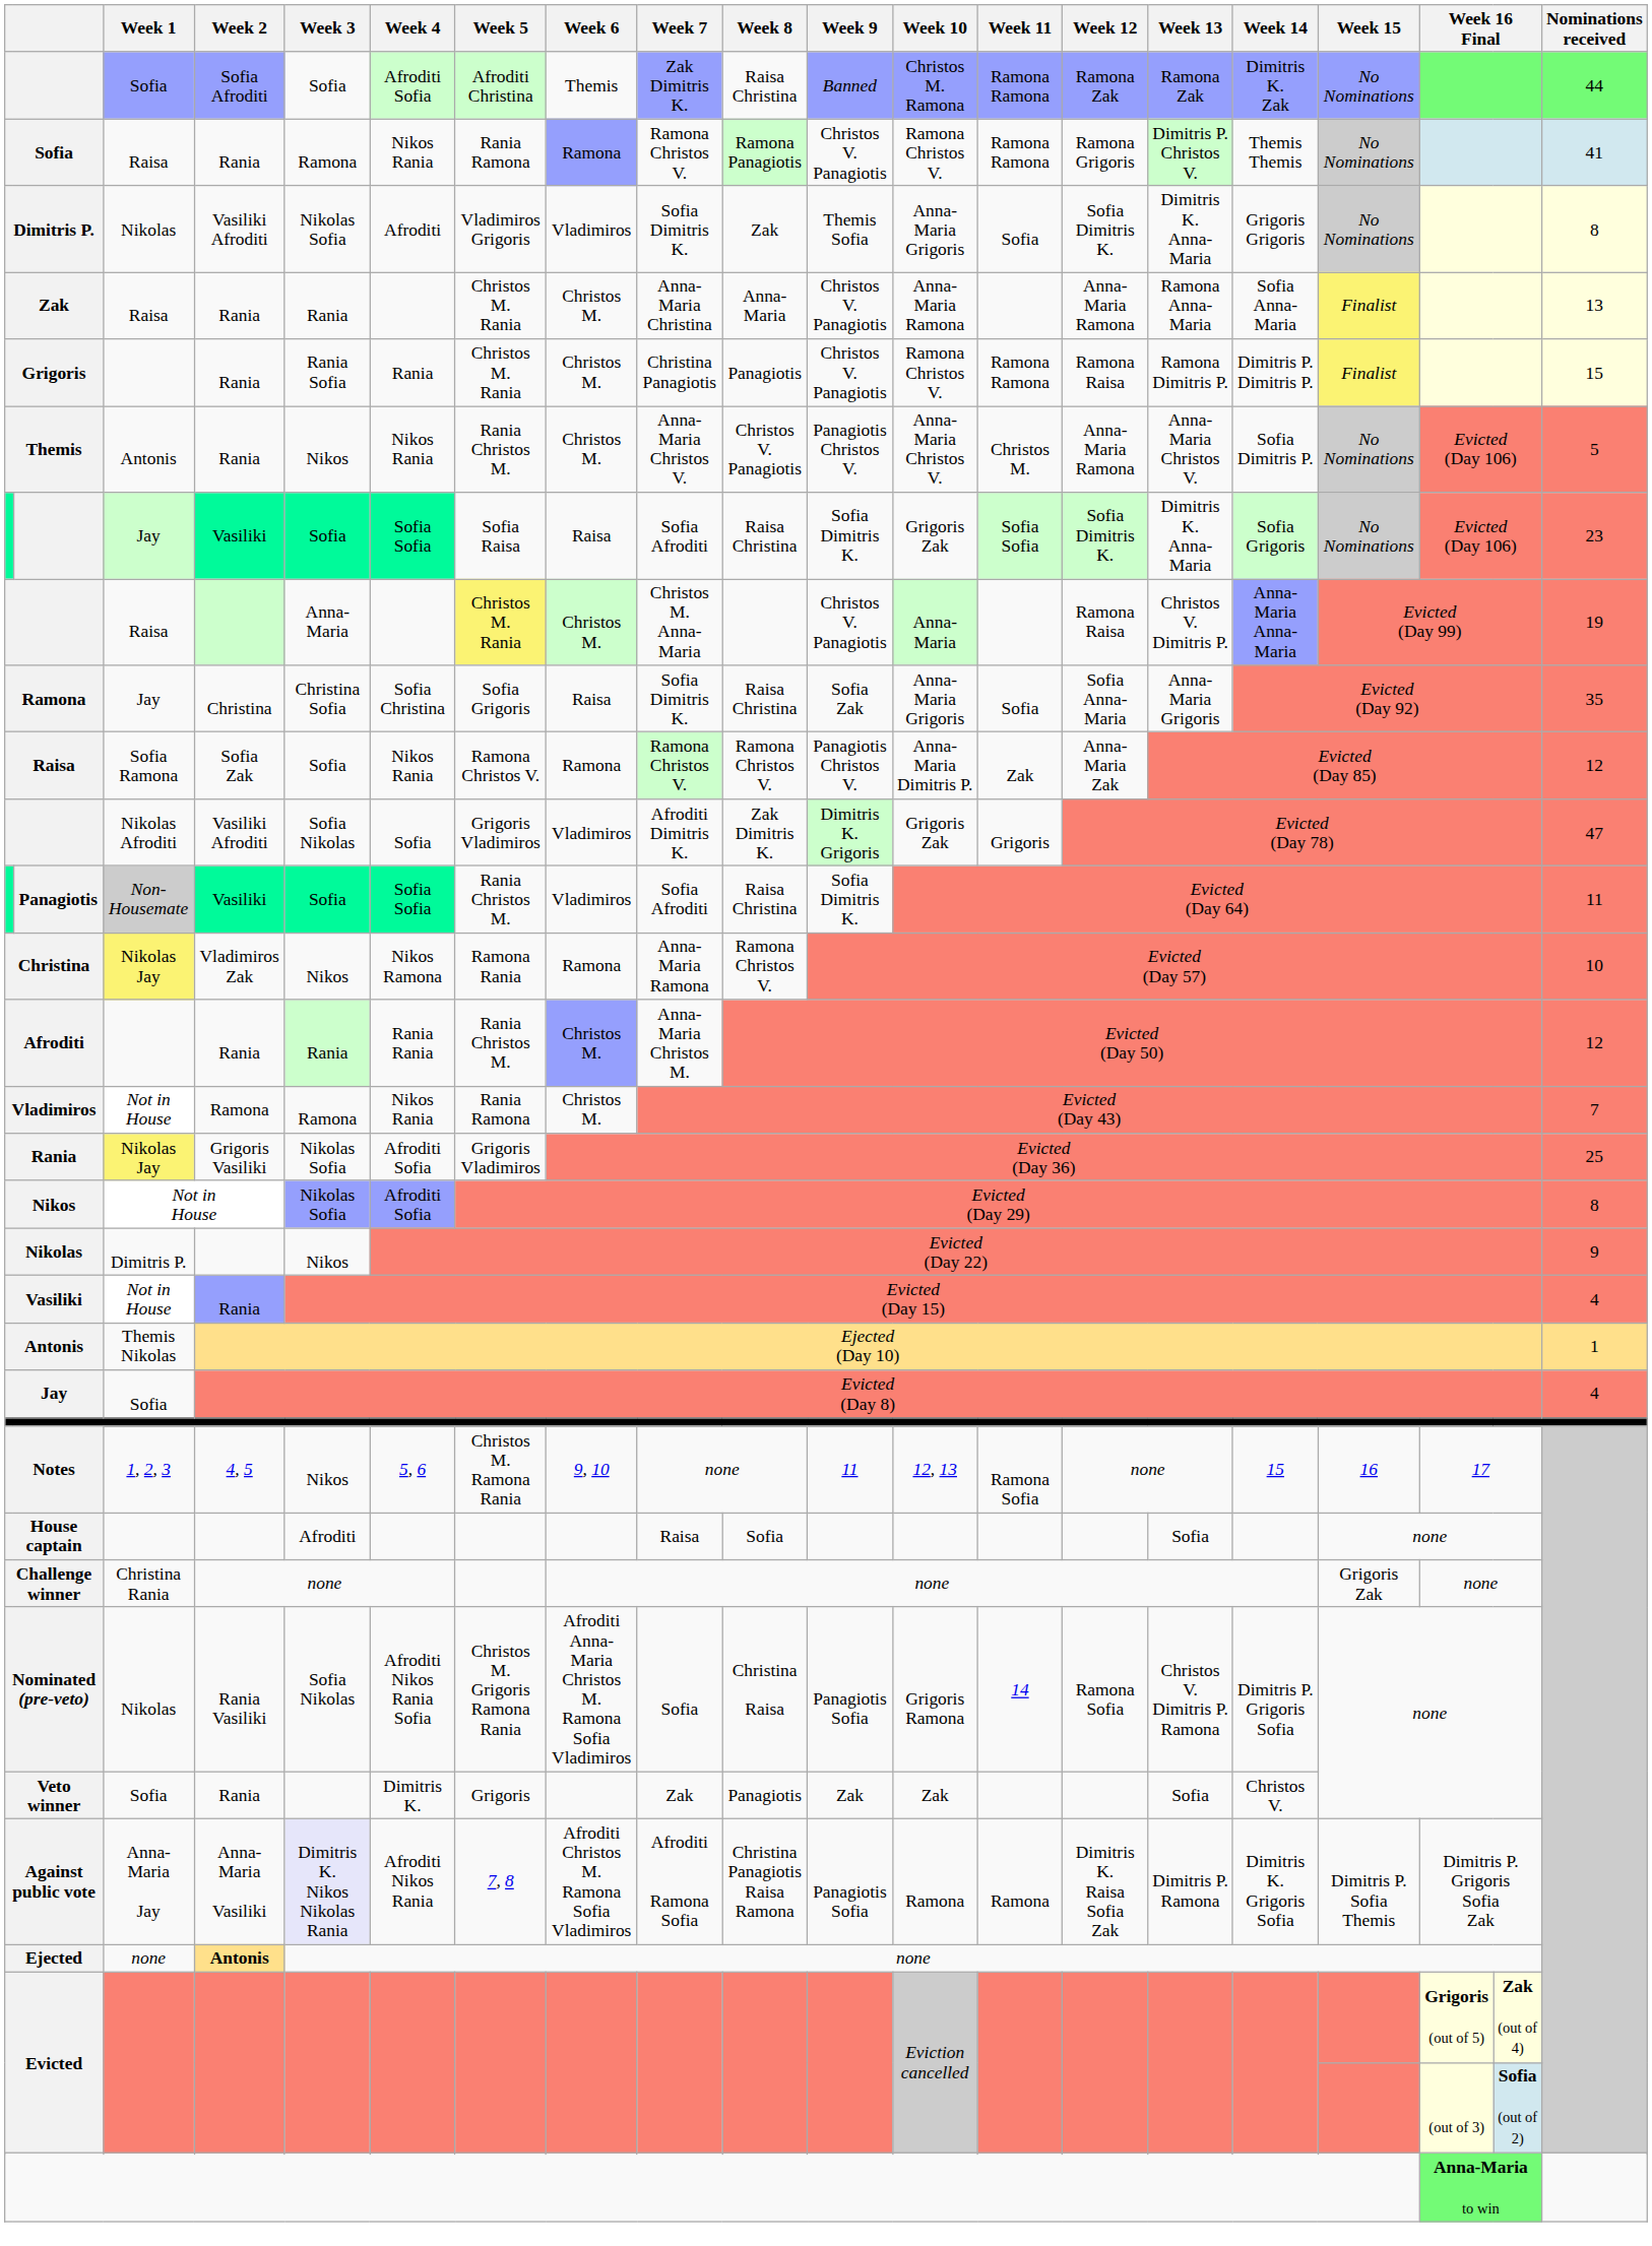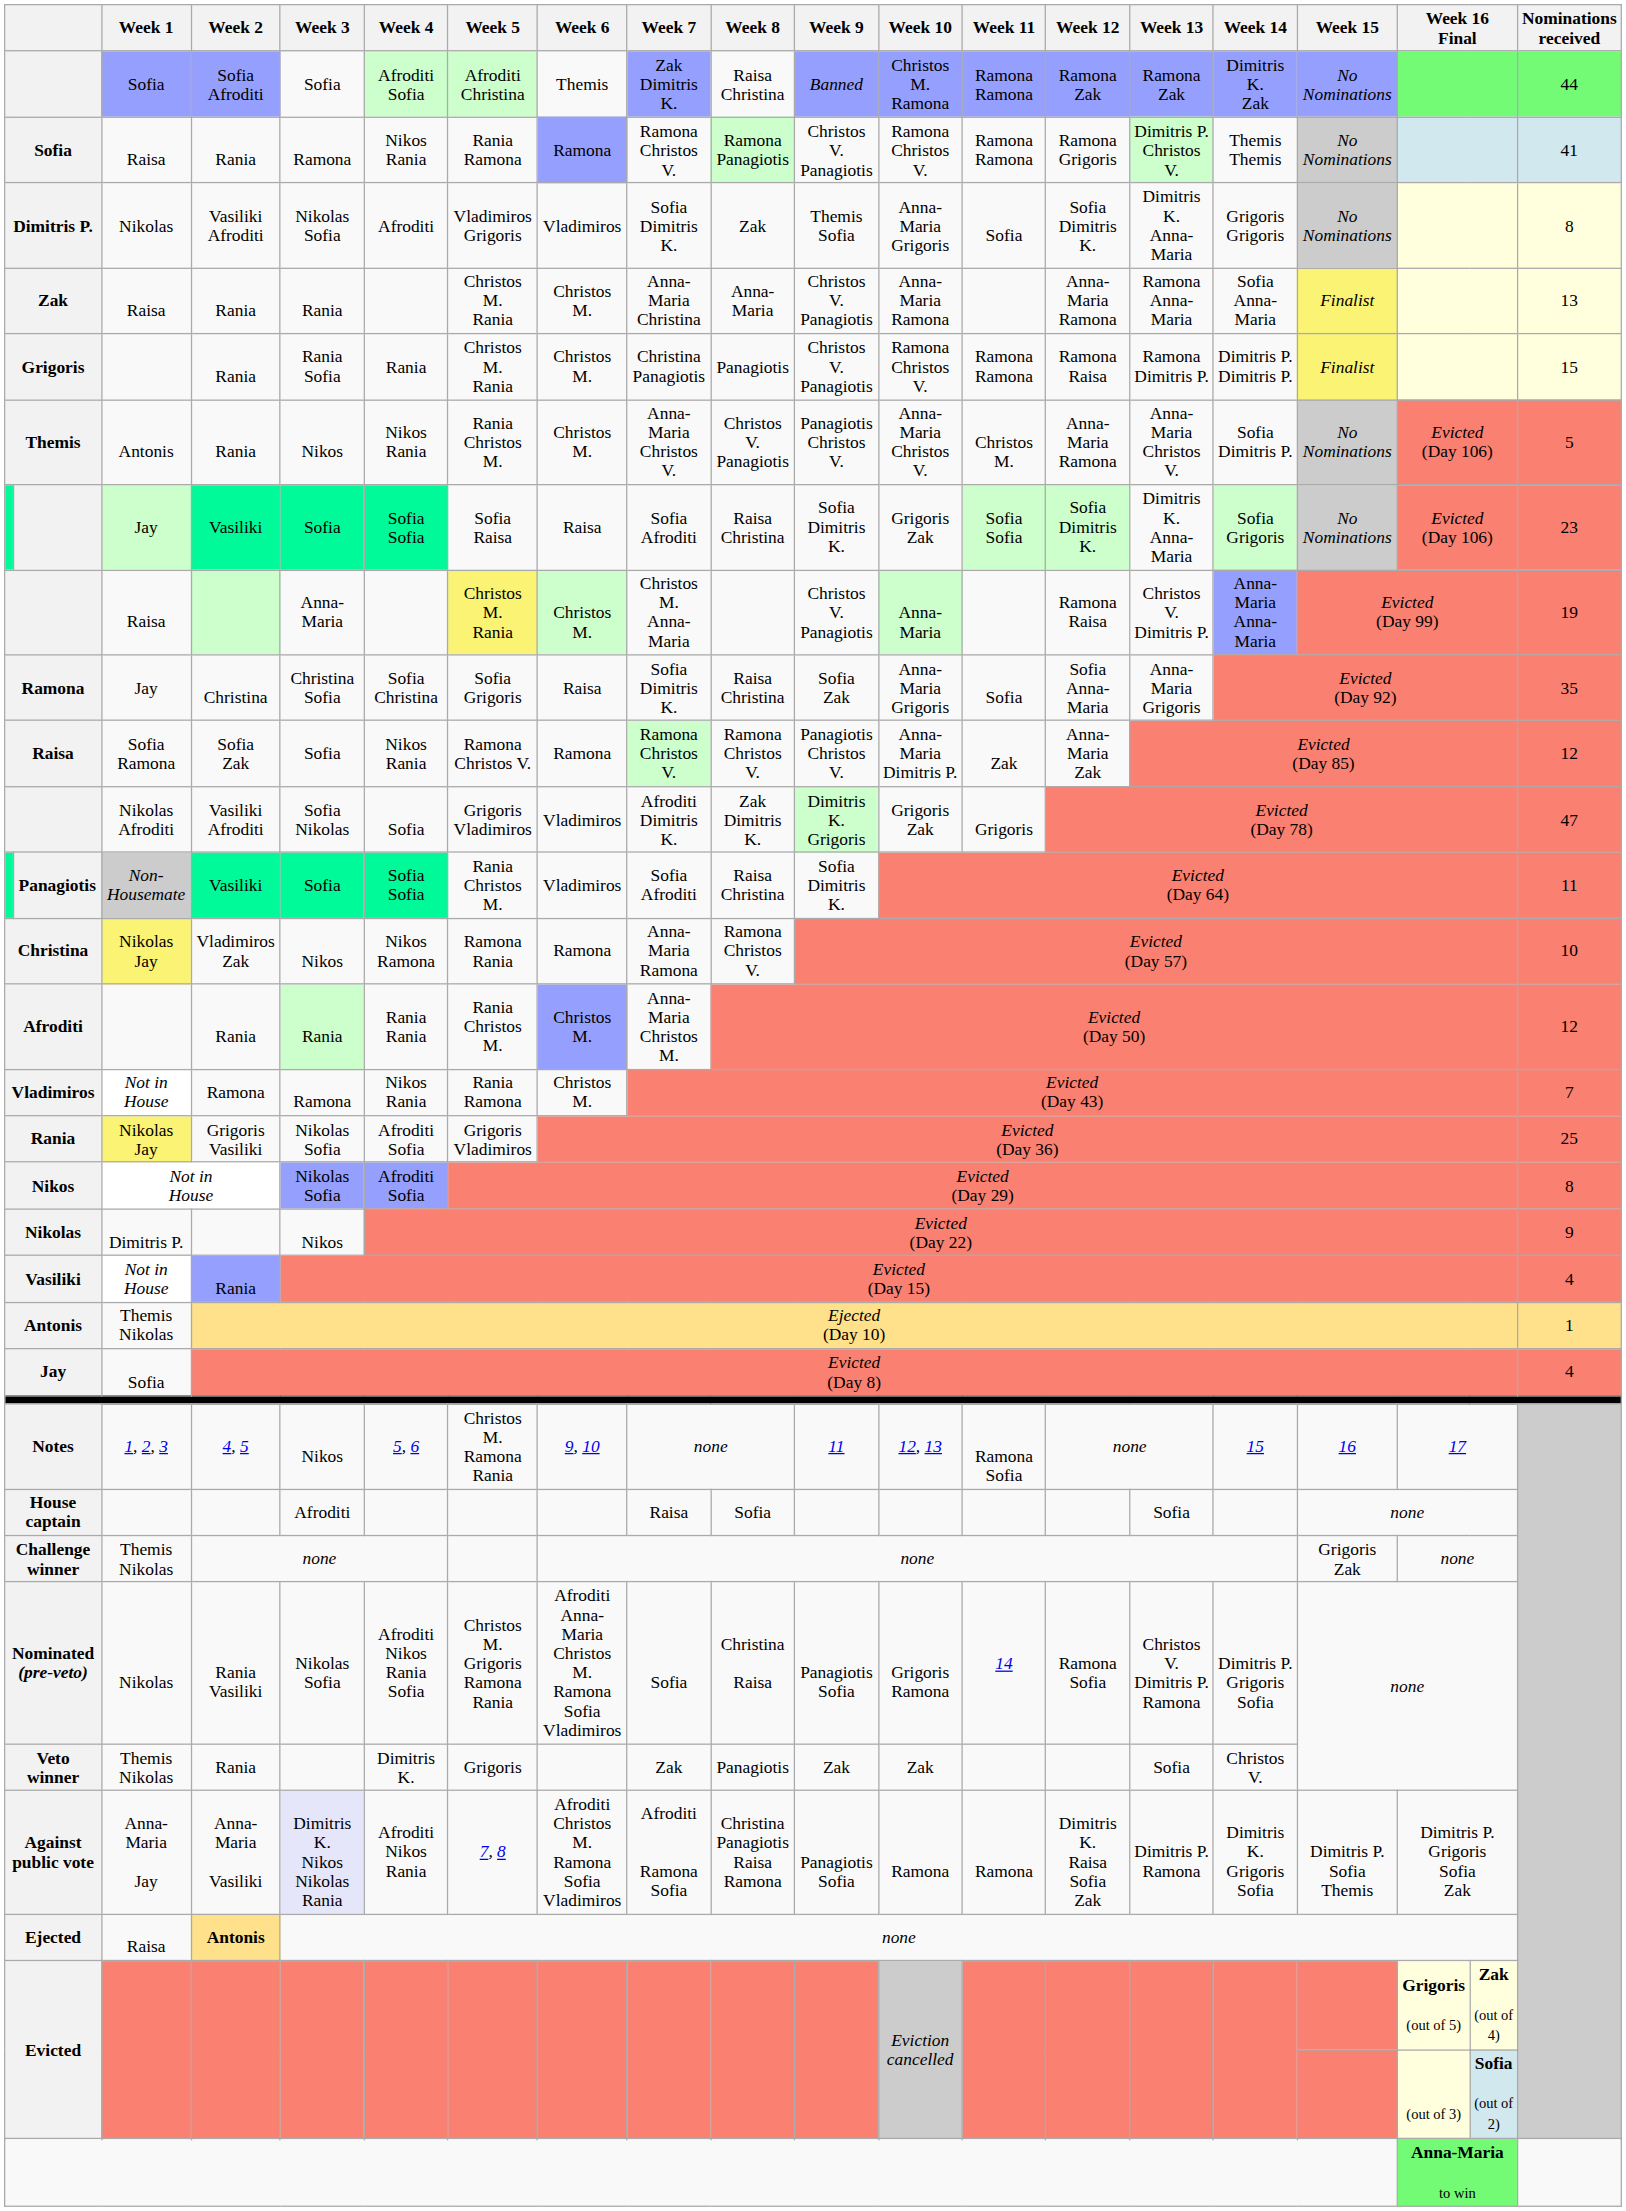Challenge winner | Week 1: Christina Rania -> Themis Nikolas
Nominated (pre-veto) | Week 3: Sofia Nikolas -> Nikolas Sofia
Veto winner | Week 1: Sofia -> Themis Nikolas
Ejected | Week 1: none -> Raisa
